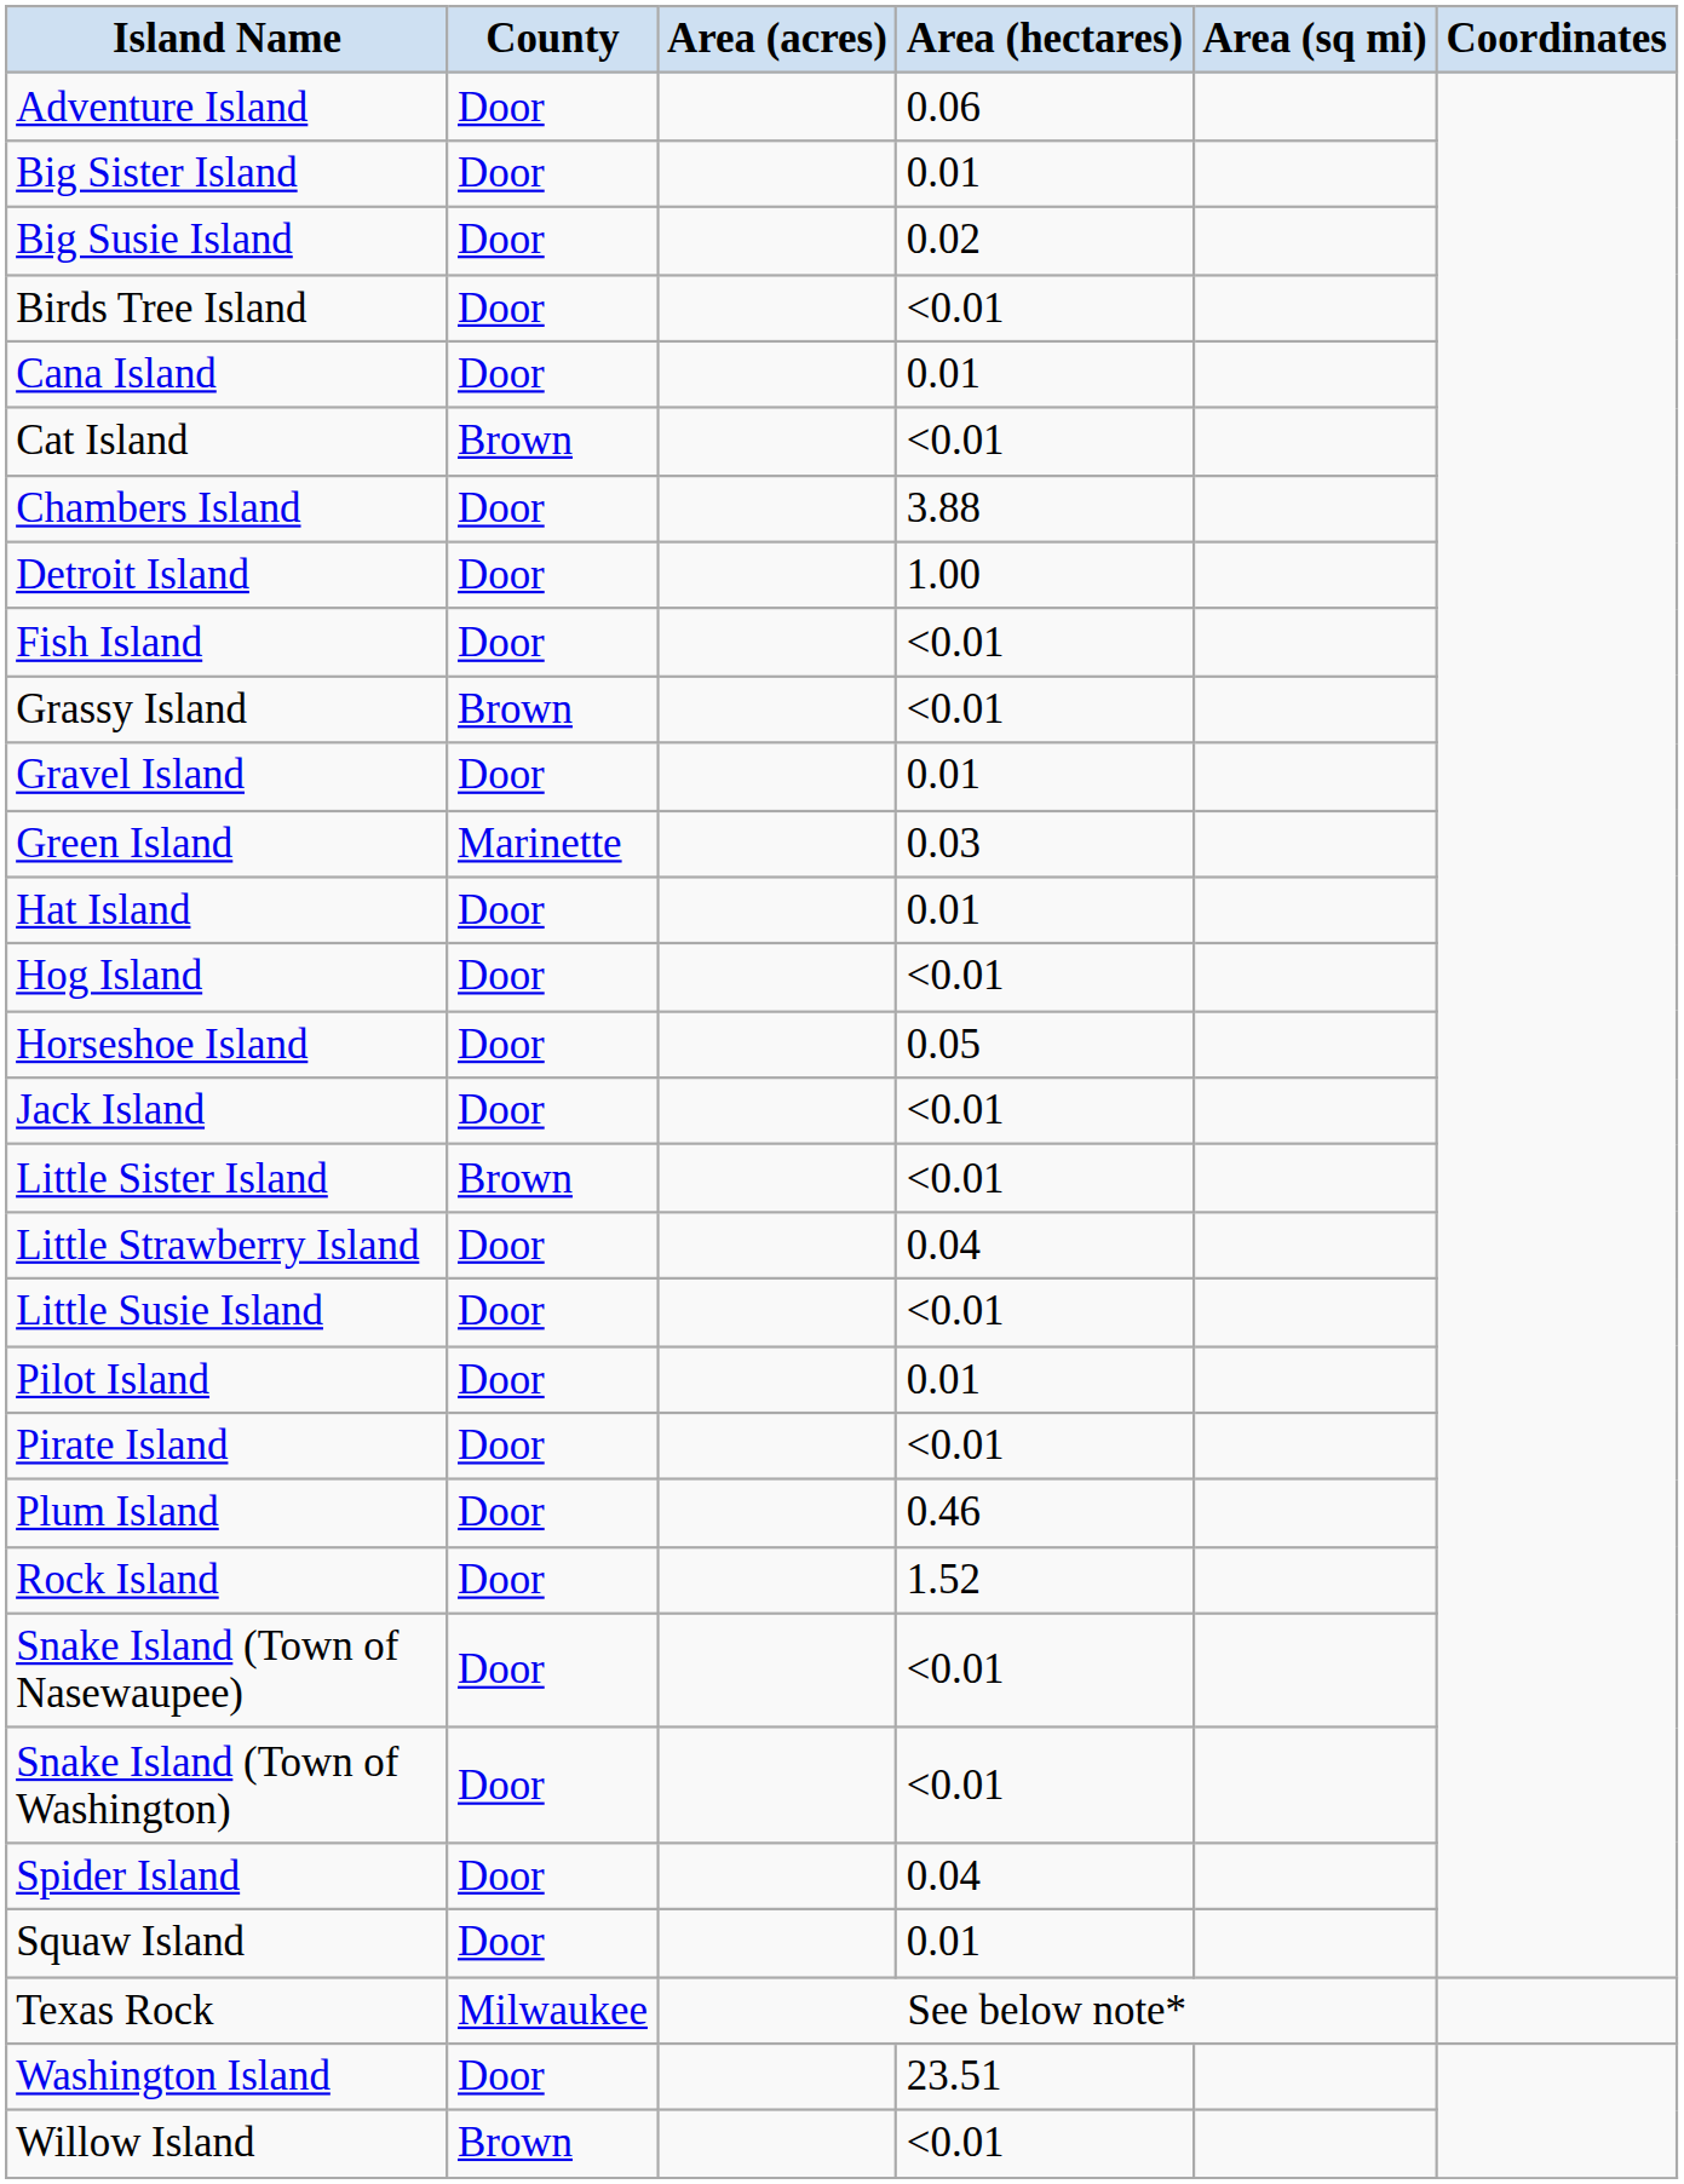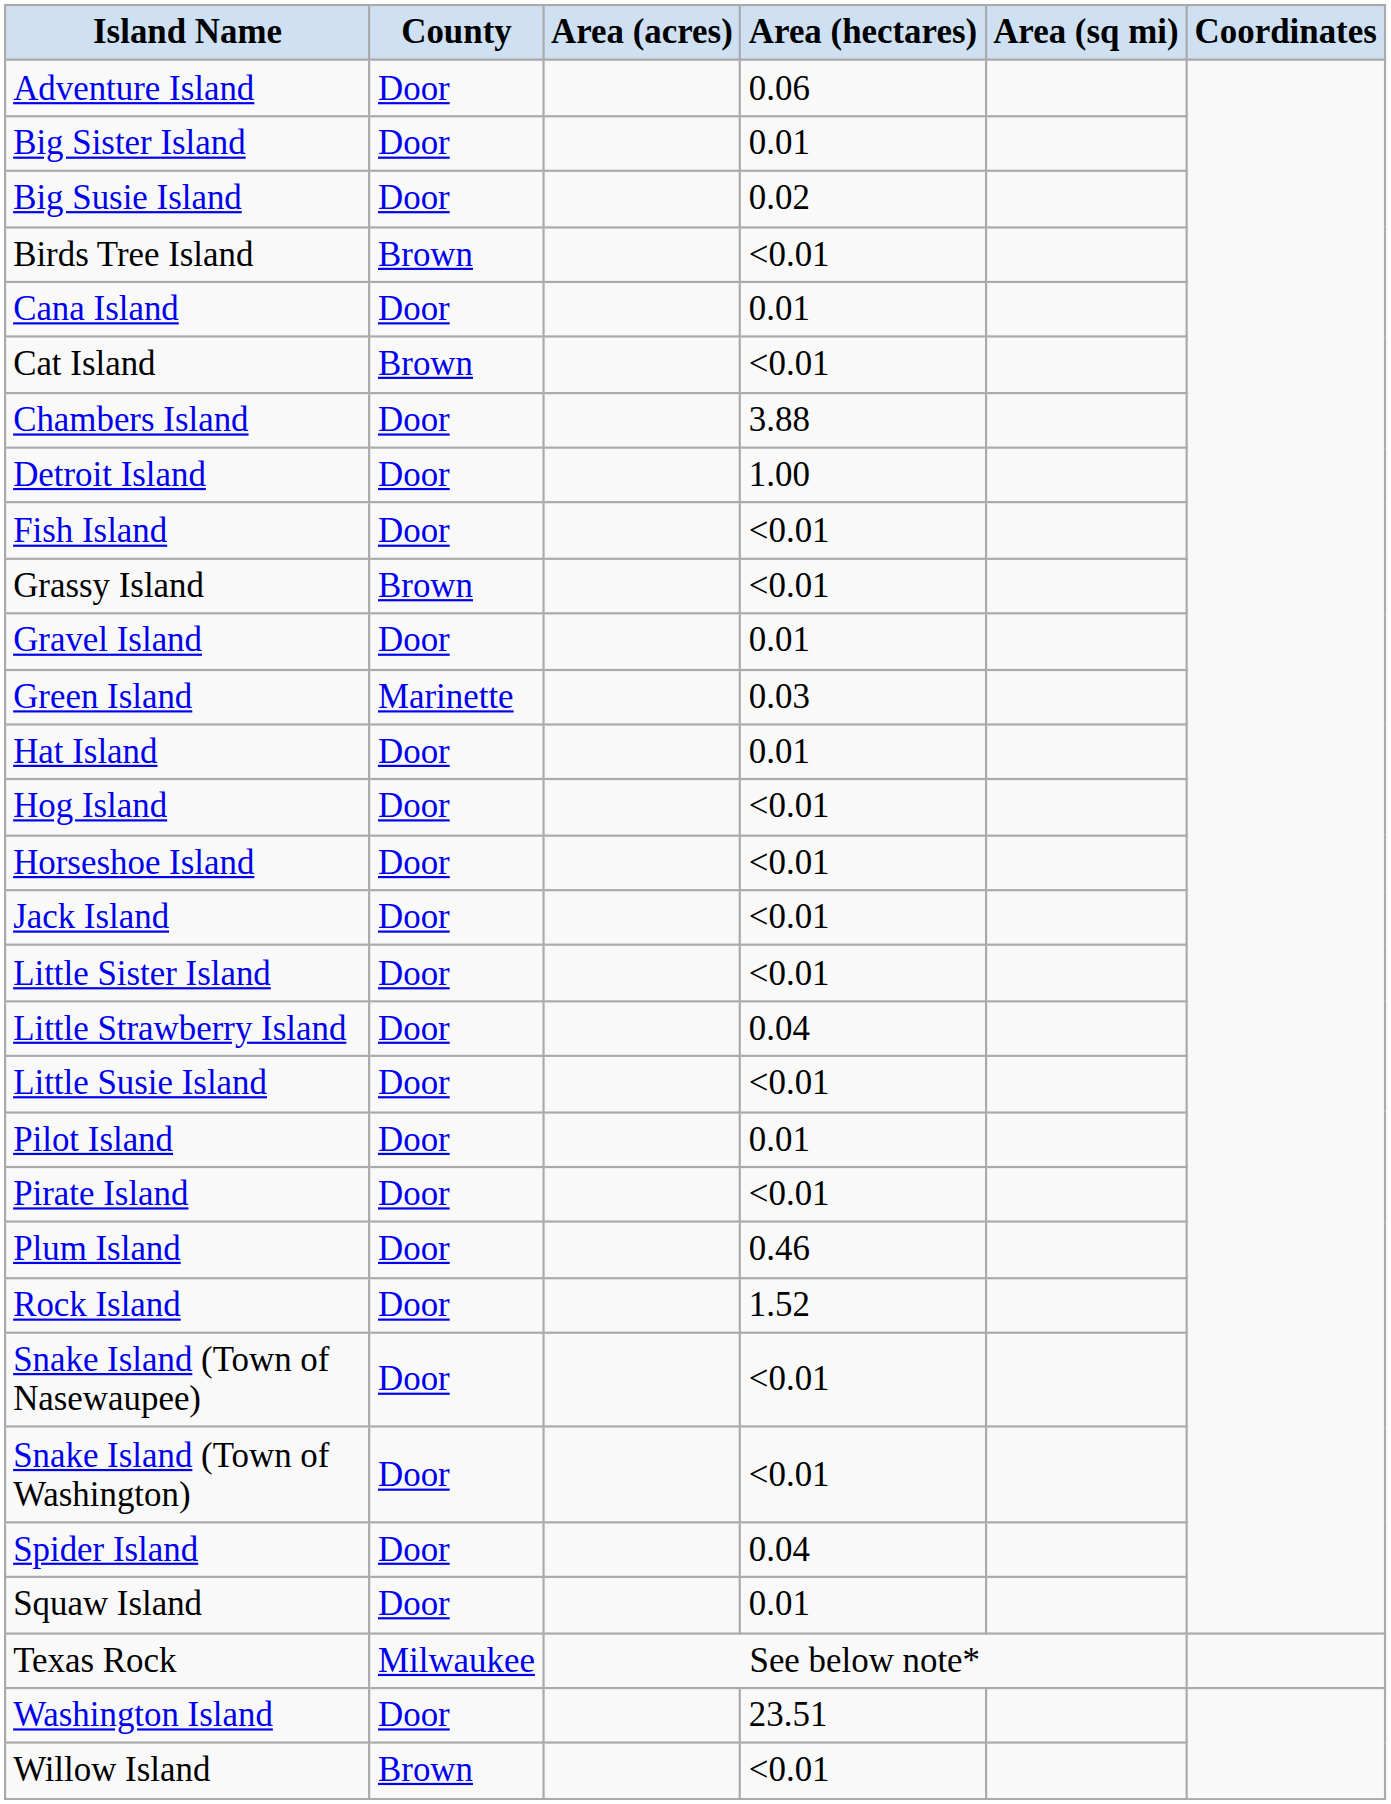Birds Tree Island | County: Door -> Brown
Horseshoe Island | Area (hectares): 0.05 -> <0.01
Little Sister Island | County: Brown -> Door
